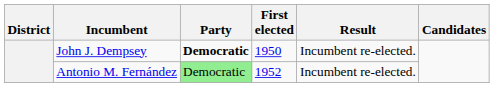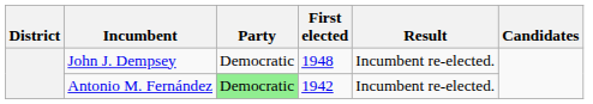John J. Dempsey | Party: bold -> normal
John J. Dempsey | First elected: 1950 -> 1948
Antonio M. Fernández | First elected: 1952 -> 1942
